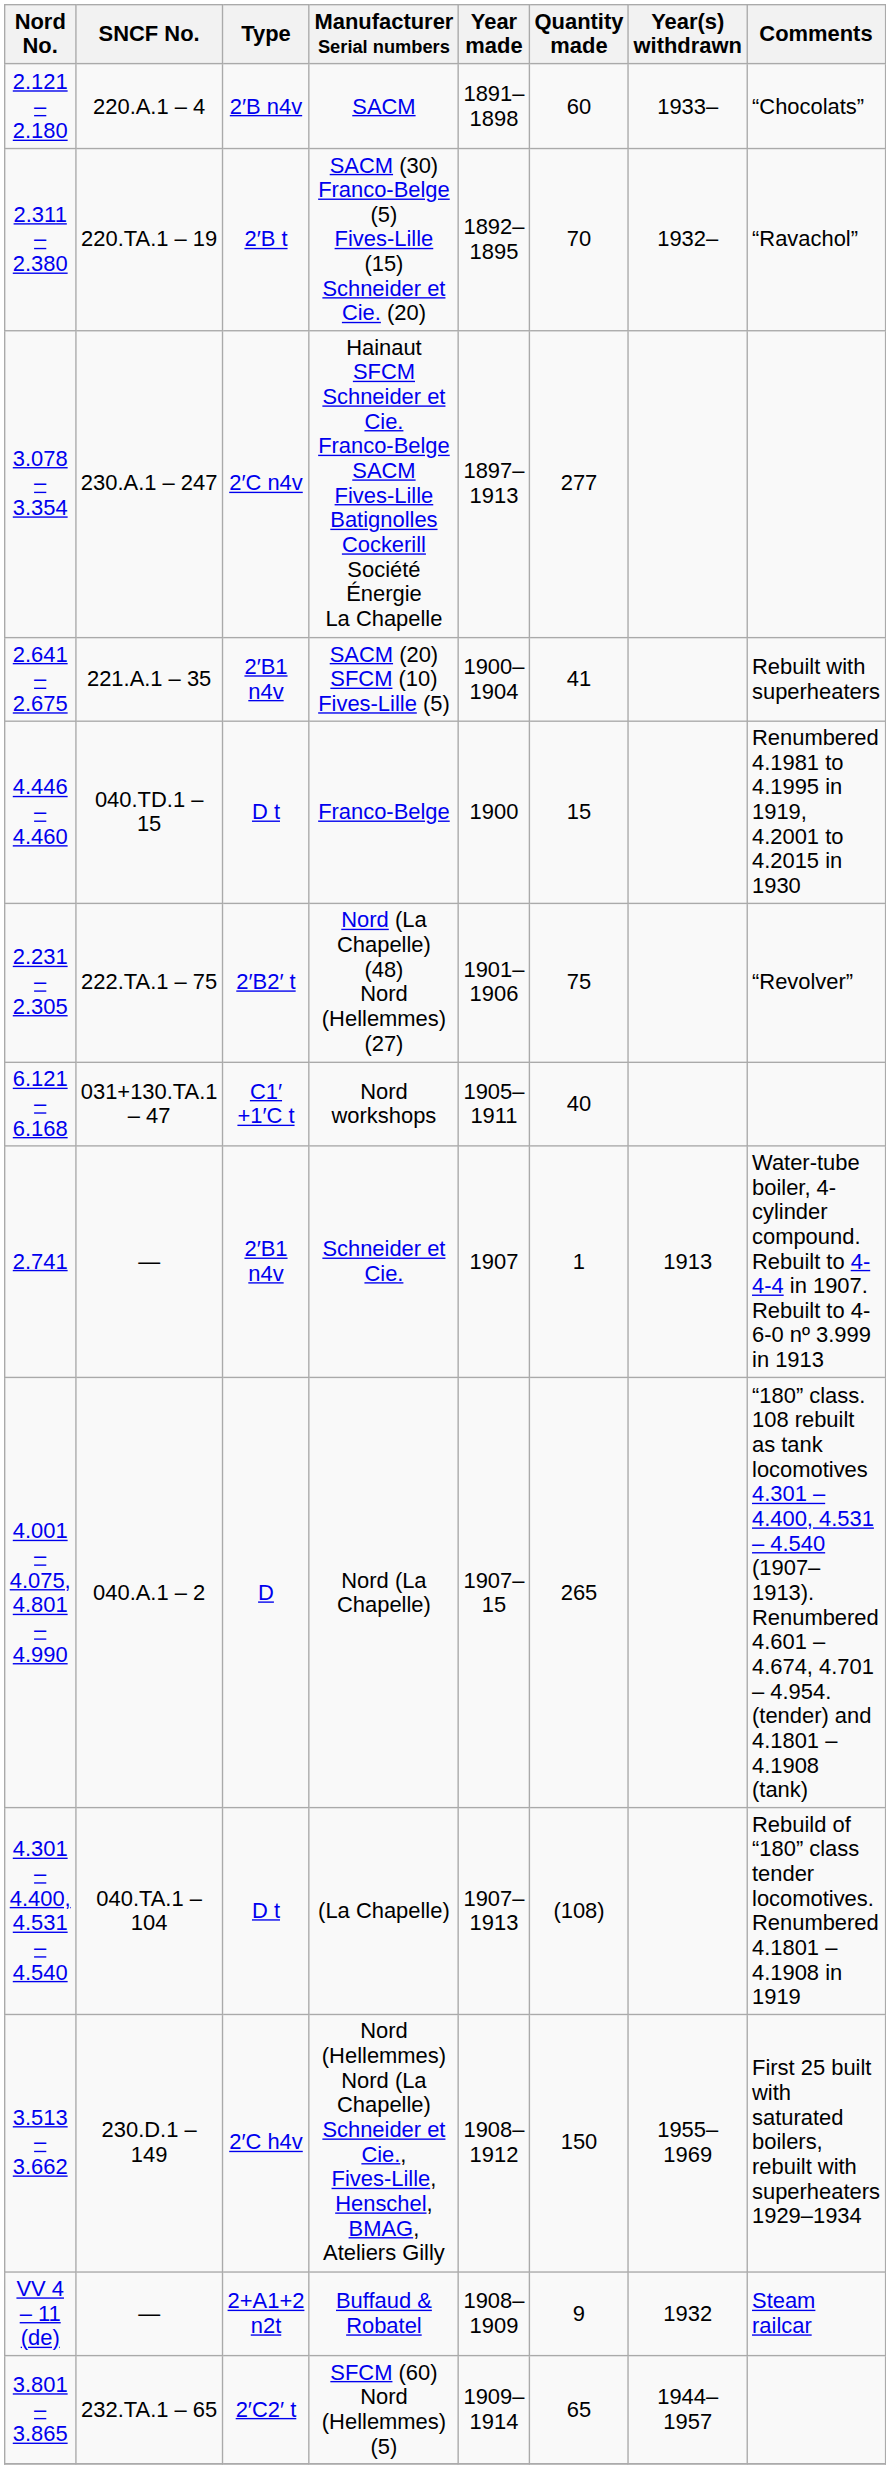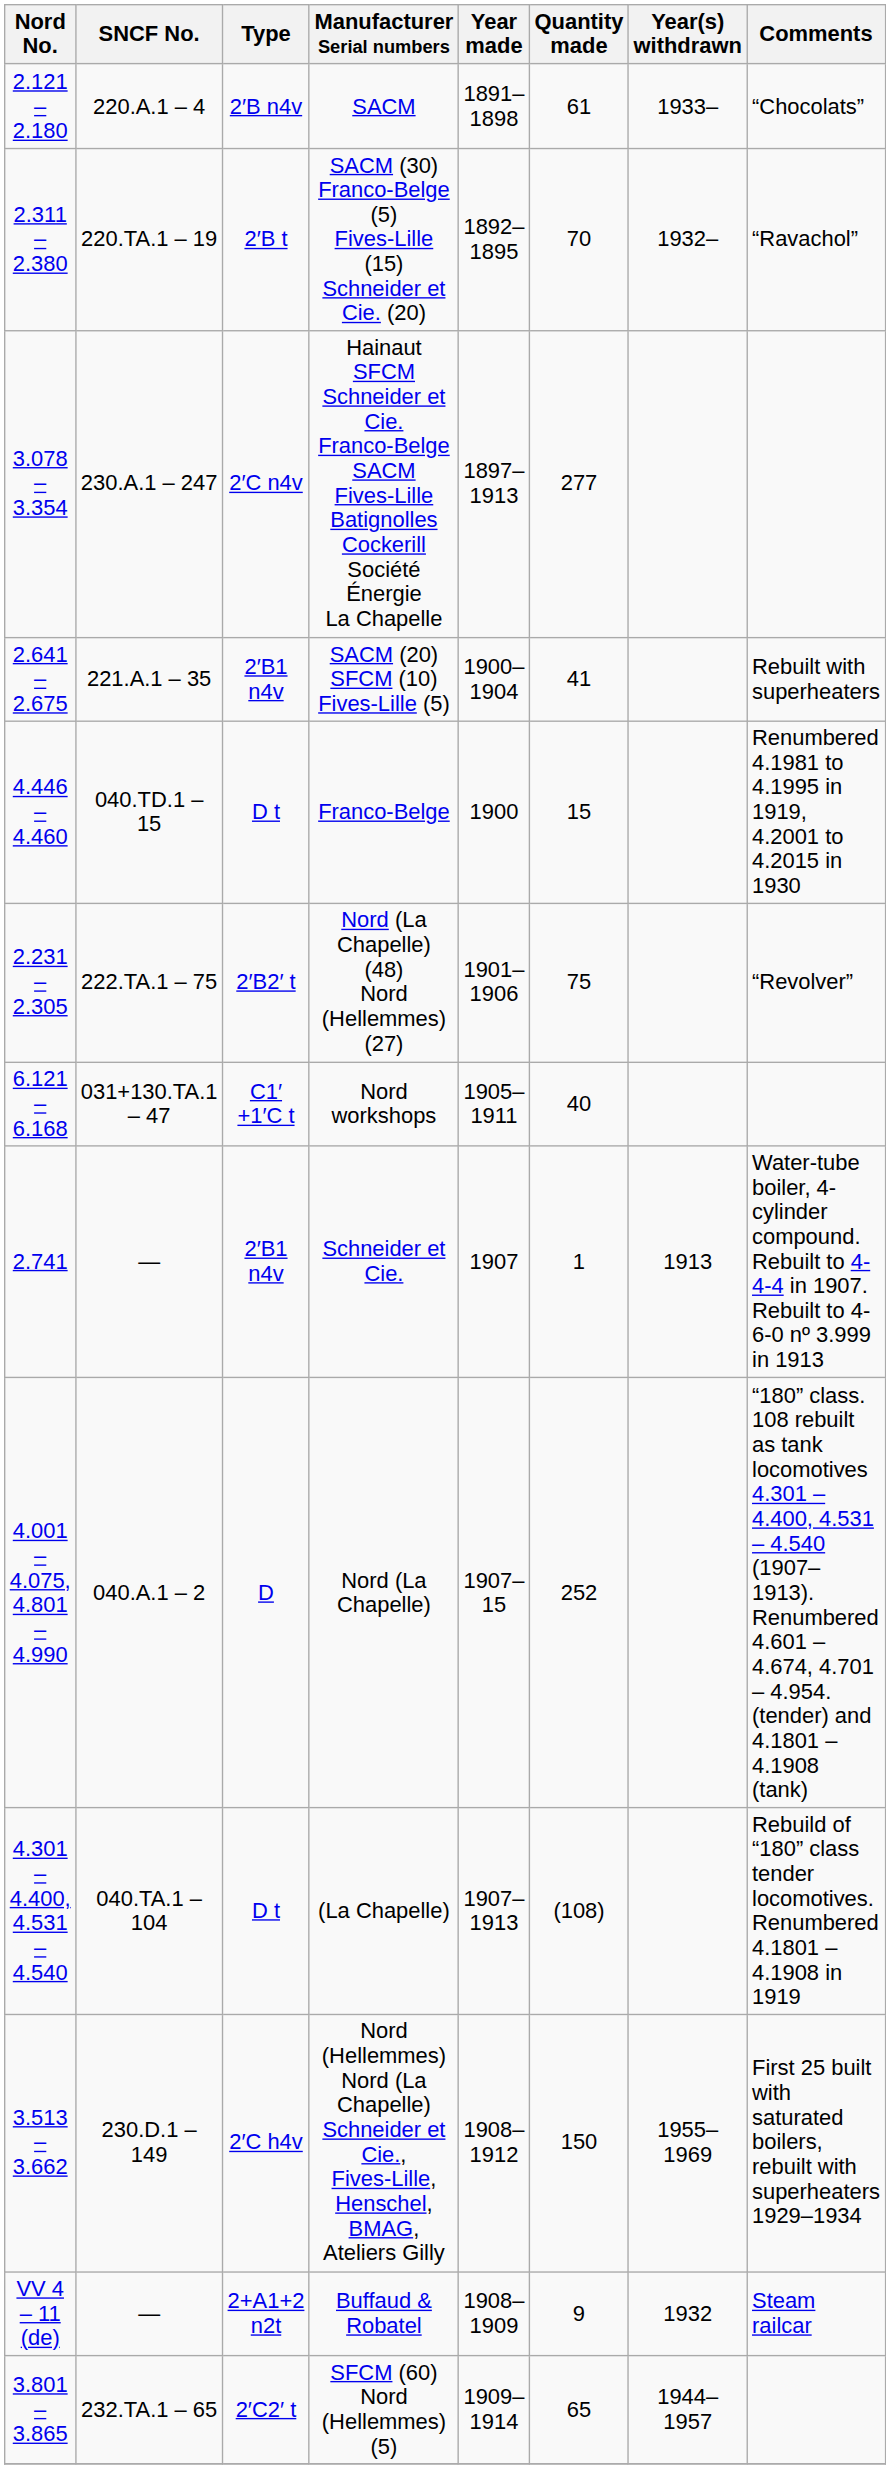SACM | Quantity made: 60 -> 61
Nord (La Chapelle) | Quantity made: 265 -> 252
